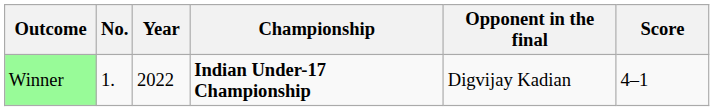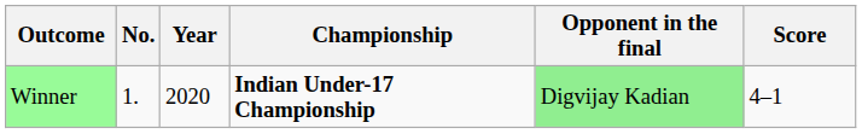Winner | Year: 2022 -> 2020
Winner | Opponent in the final: no background -> lightgreen background
